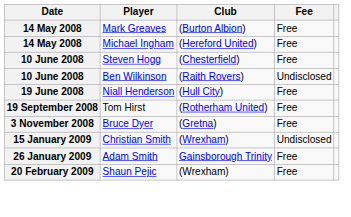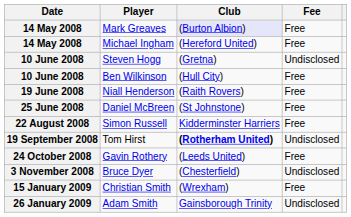Mark Greaves | Club: no background -> lavender background
Steven Hogg | Club: (Chesterfield) -> (Gretna)
Steven Hogg | Fee: Free -> Undisclosed
Ben Wilkinson | Club: (Raith Rovers) -> (Hull City)
Ben Wilkinson | Fee: Undisclosed -> Free
Niall Henderson | Club: (Hull City) -> (Raith Rovers)
+ row: 25 June 2008 | Daniel McBreen | (St Johnstone) | Free
+ row: 22 August 2008 | Simon Russell | Kidderminster Harriers | Free
Tom Hirst | Club: normal -> bold
Tom Hirst | Fee: Free -> Undisclosed
+ row: 24 October 2008 | Gavin Rothery | (Leeds United) | Free
Bruce Dyer | Club: (Gretna) -> (Chesterfield)
Bruce Dyer | Fee: Free -> Undisclosed
Christian Smith | Fee: Undisclosed -> Free
Adam Smith | Fee: Free -> Undisclosed
- row: 20 February 2009 | Shaun Pejic | (Wrexham) | Free
